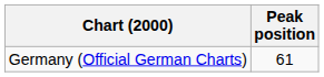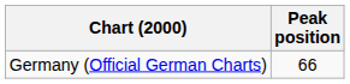Germany (Official German Charts) | Peak position: 61 -> 66
